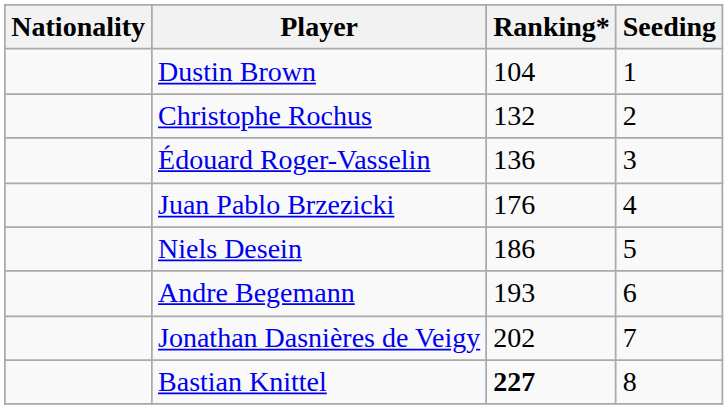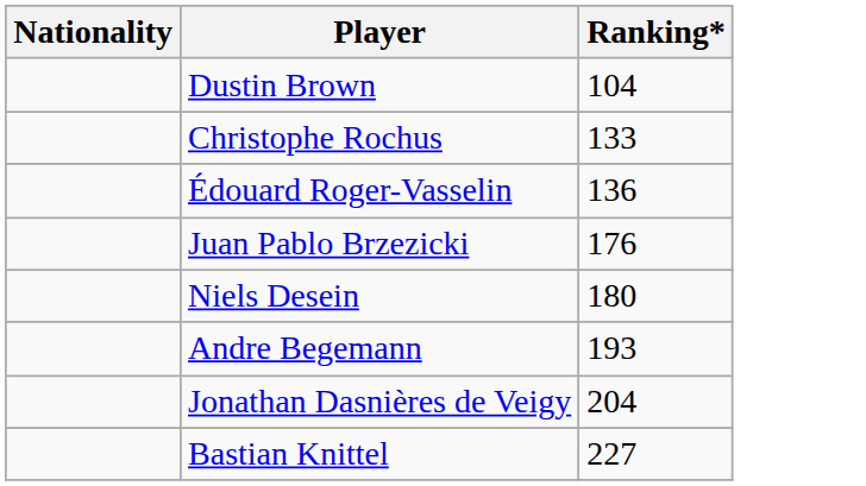- column: Seeding | 1 | 2 | 3 | 4 | 5 | 6 | 7 | 8
Christophe Rochus | Ranking*: 132 -> 133
Niels Desein | Ranking*: 186 -> 180
Jonathan Dasnières de Veigy | Ranking*: 202 -> 204
Bastian Knittel | Ranking*: bold -> normal
